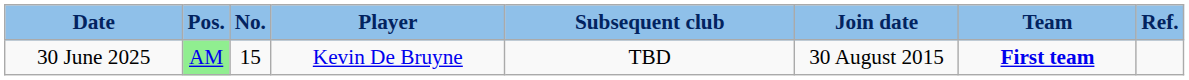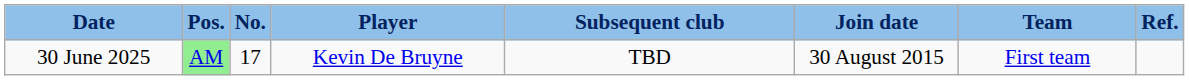30 June 2025 | No.: 15 -> 17
30 June 2025 | Team: bold -> normal
